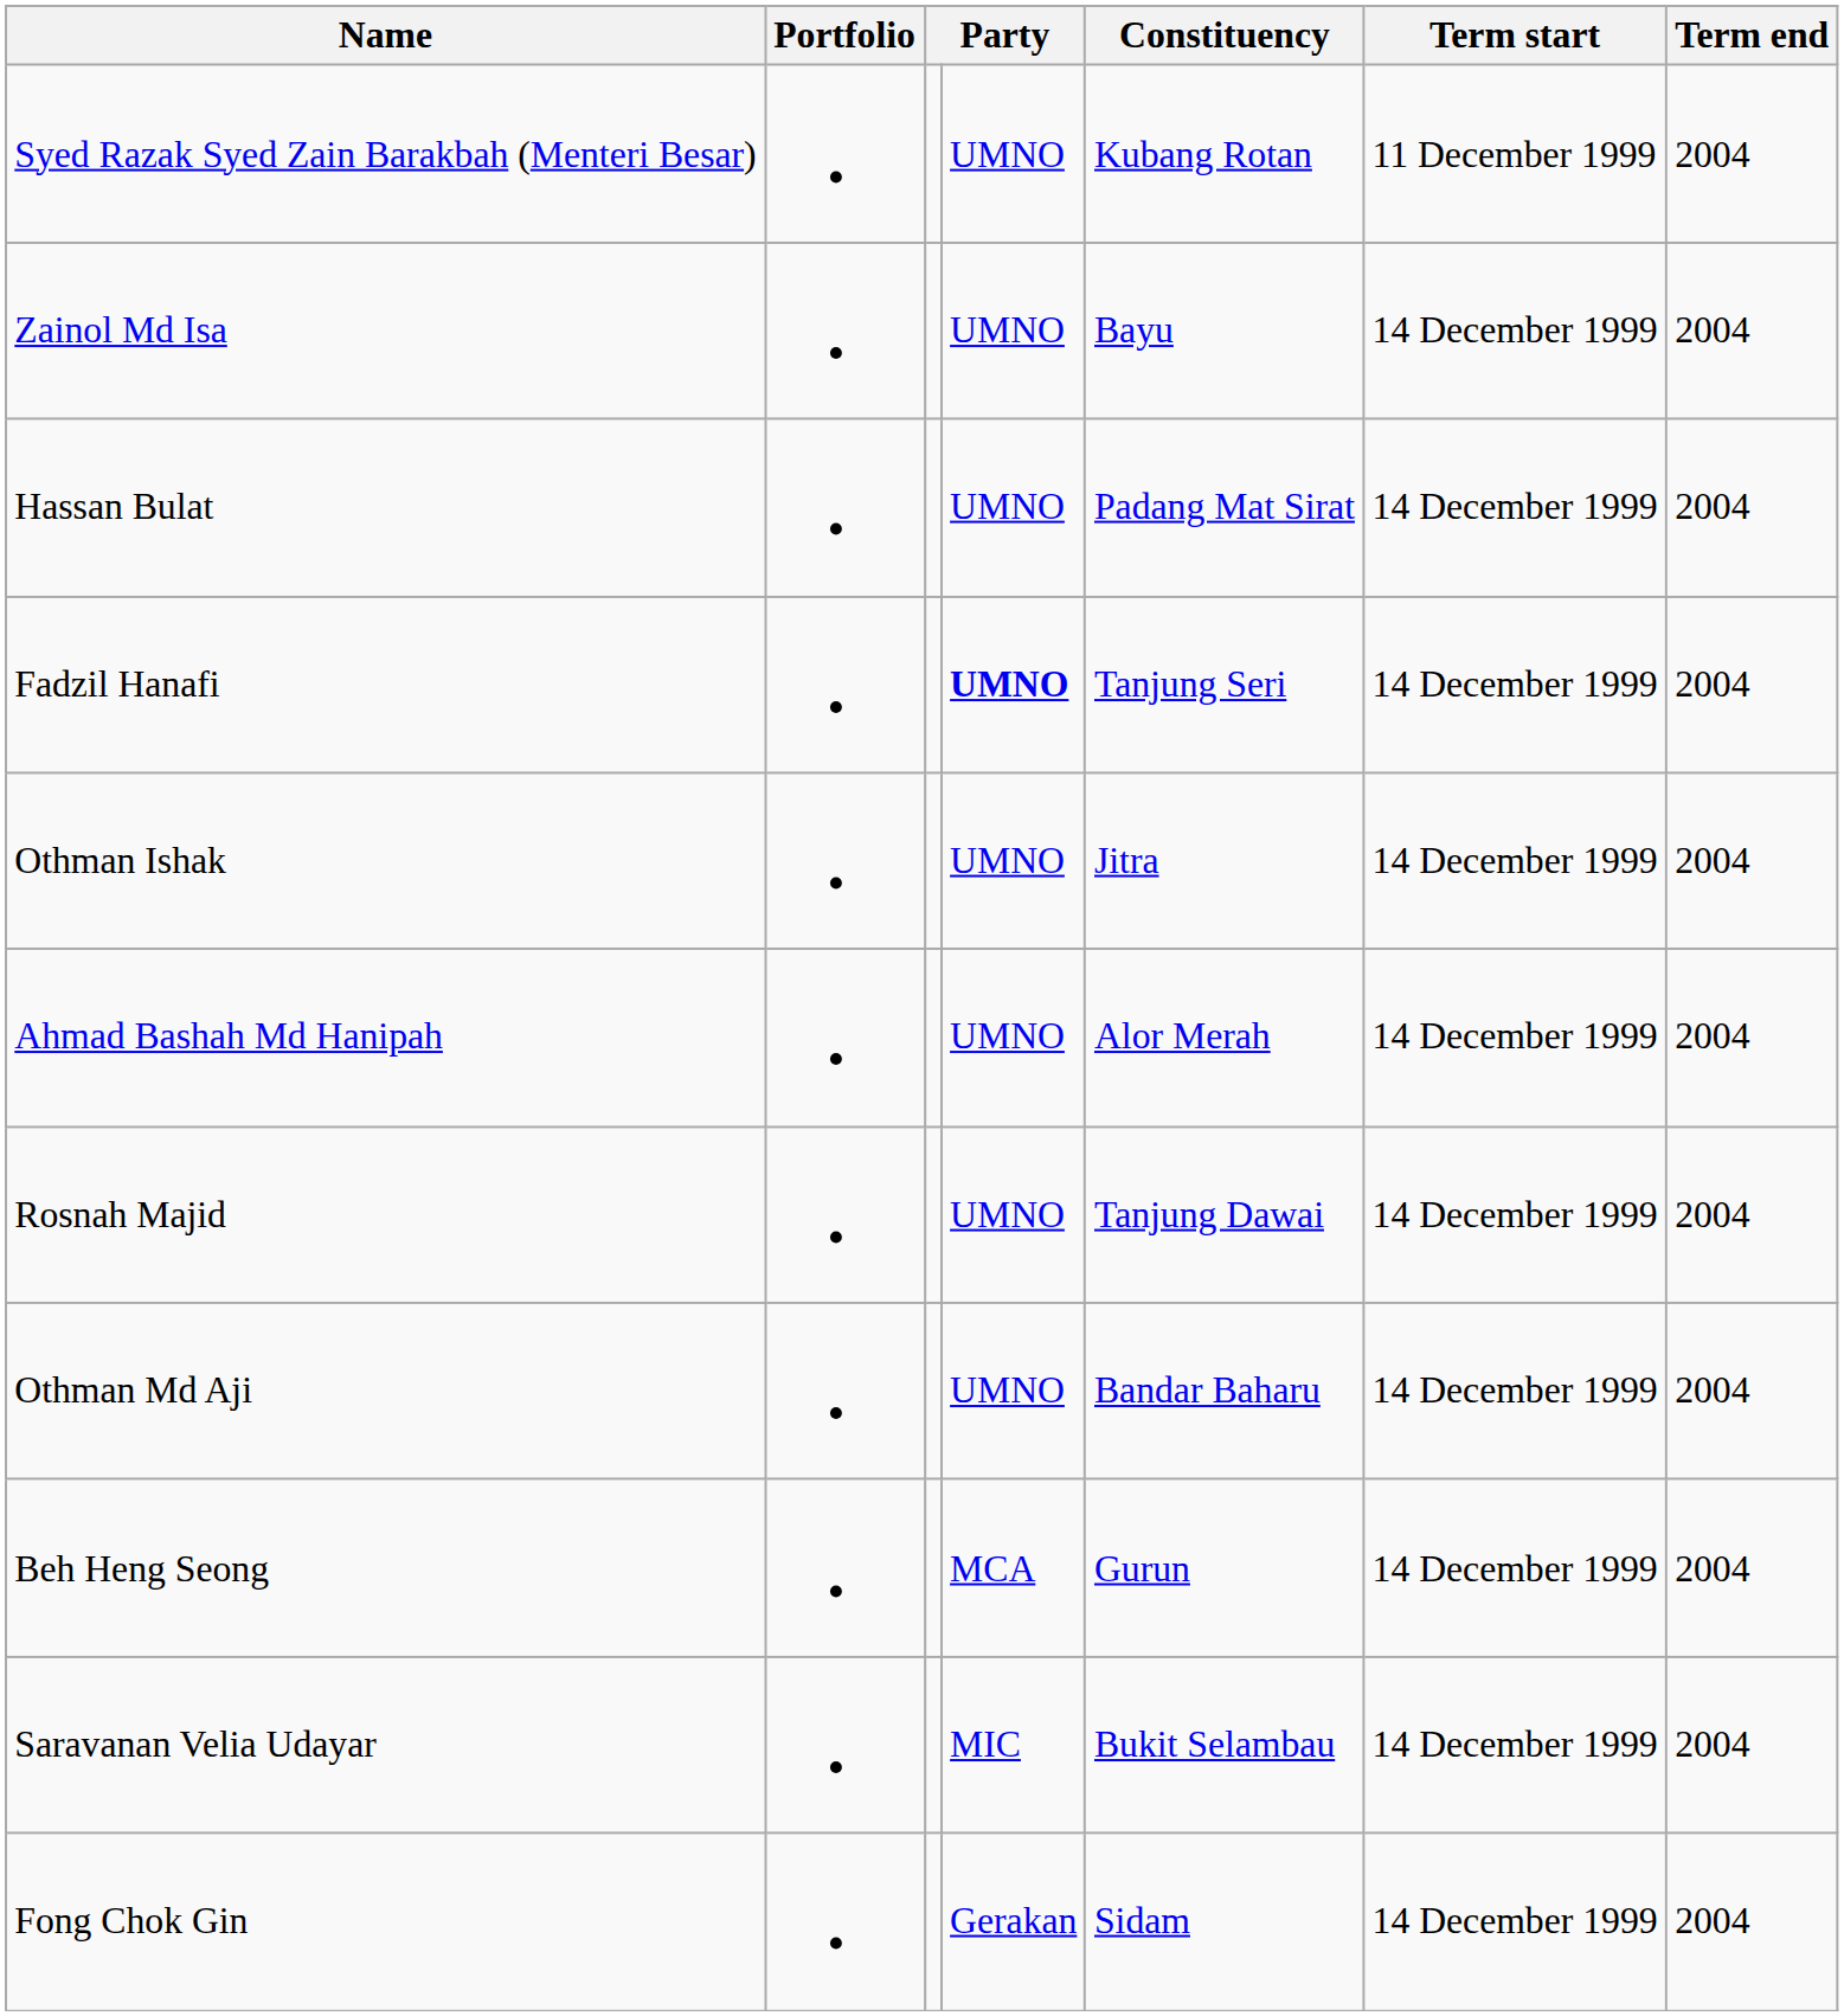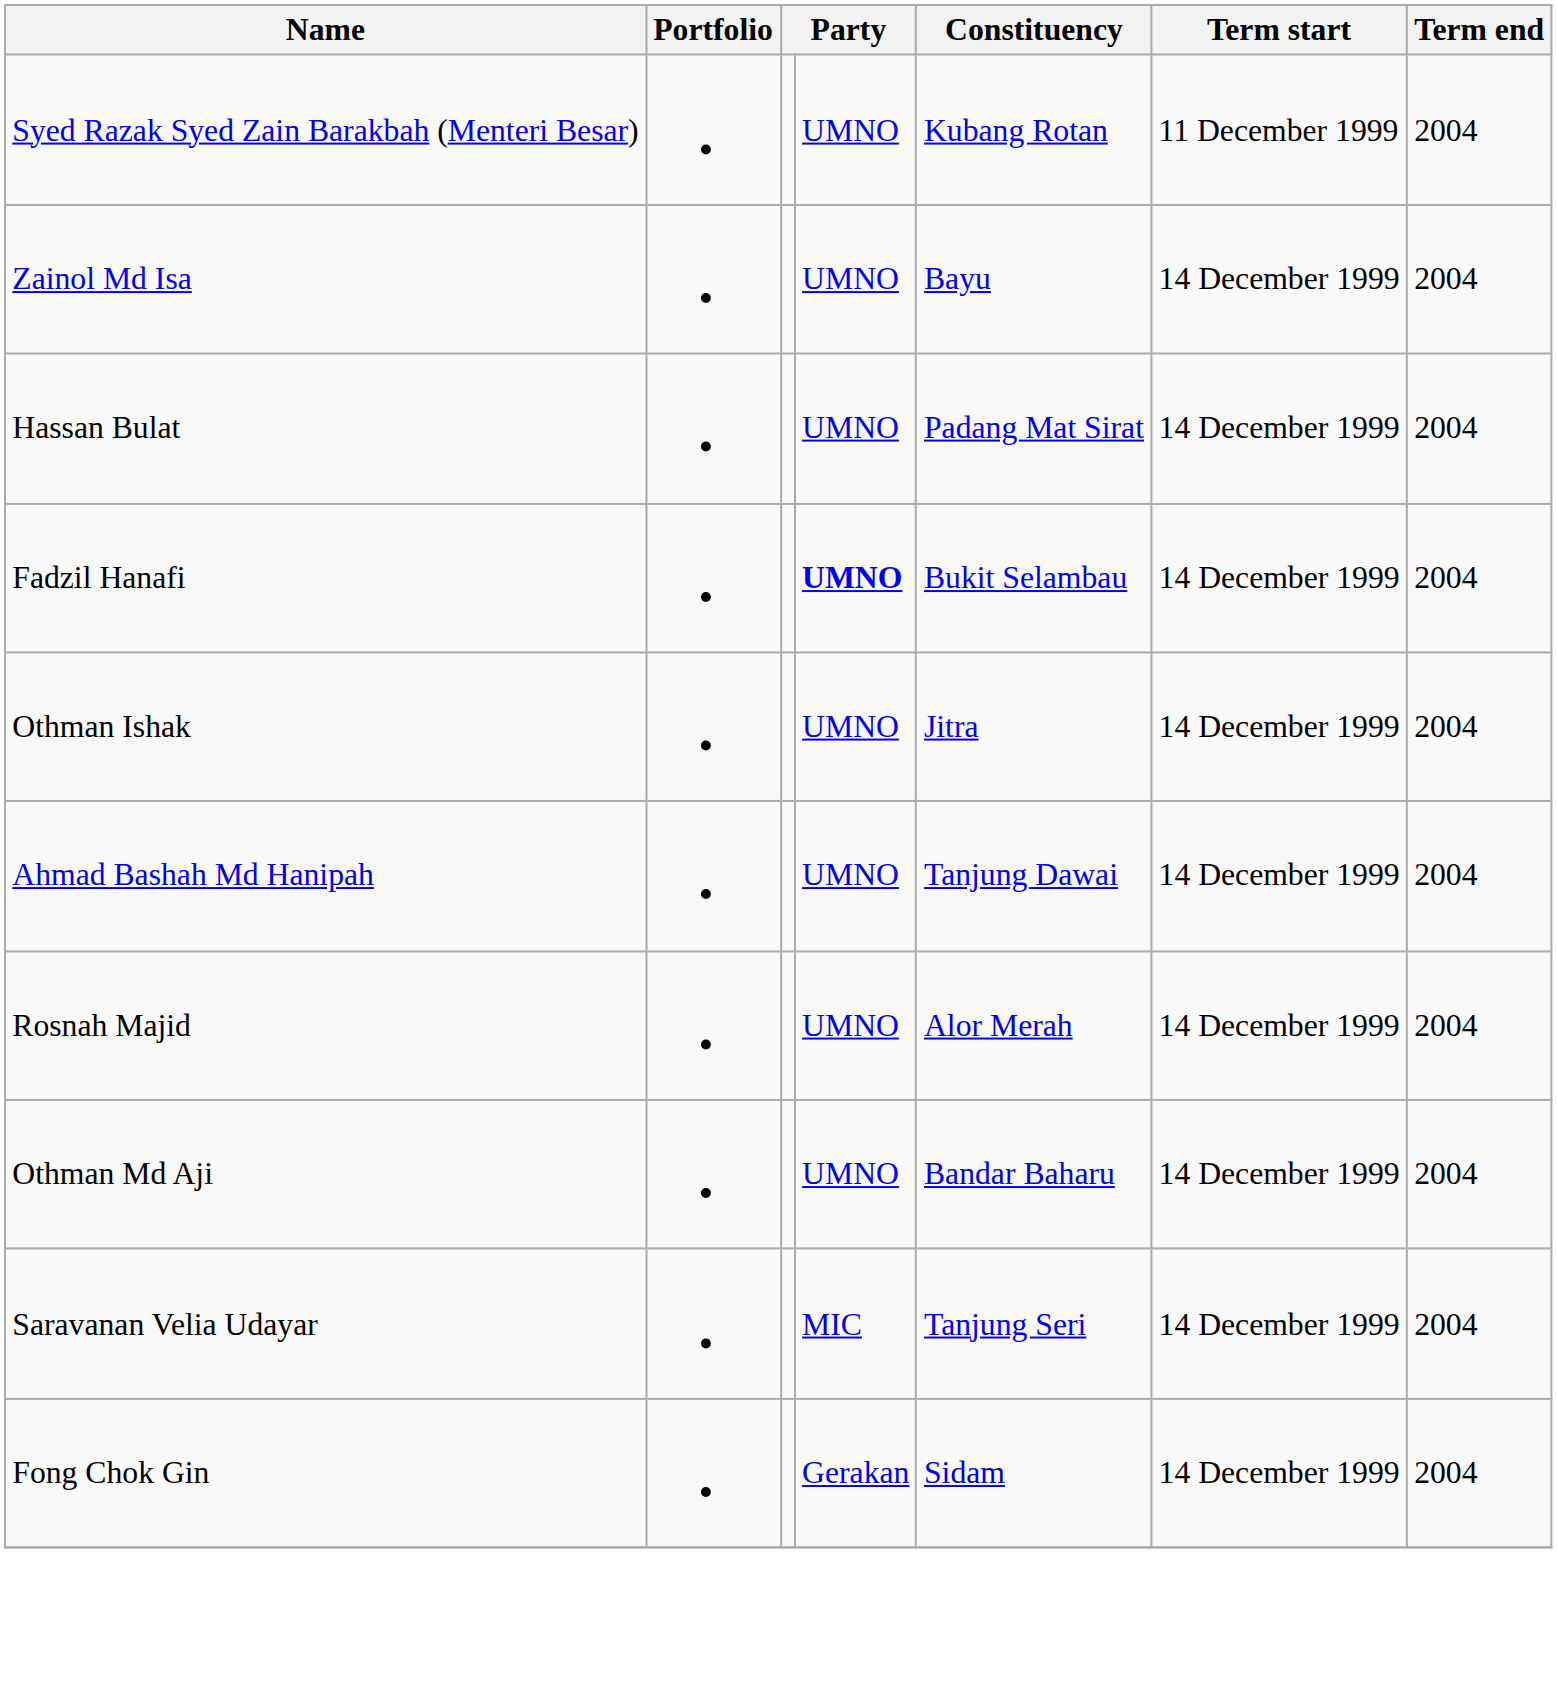Fadzil Hanafi | Constituency: Tanjung Seri -> Bukit Selambau
Ahmad Bashah Md Hanipah | Constituency: Alor Merah -> Tanjung Dawai
Rosnah Majid | Constituency: Tanjung Dawai -> Alor Merah
- row: Beh Heng Seong | MCA | Gurun | 14 December 1999 | 2004
Saravanan Velia Udayar | Constituency: Bukit Selambau -> Tanjung Seri
